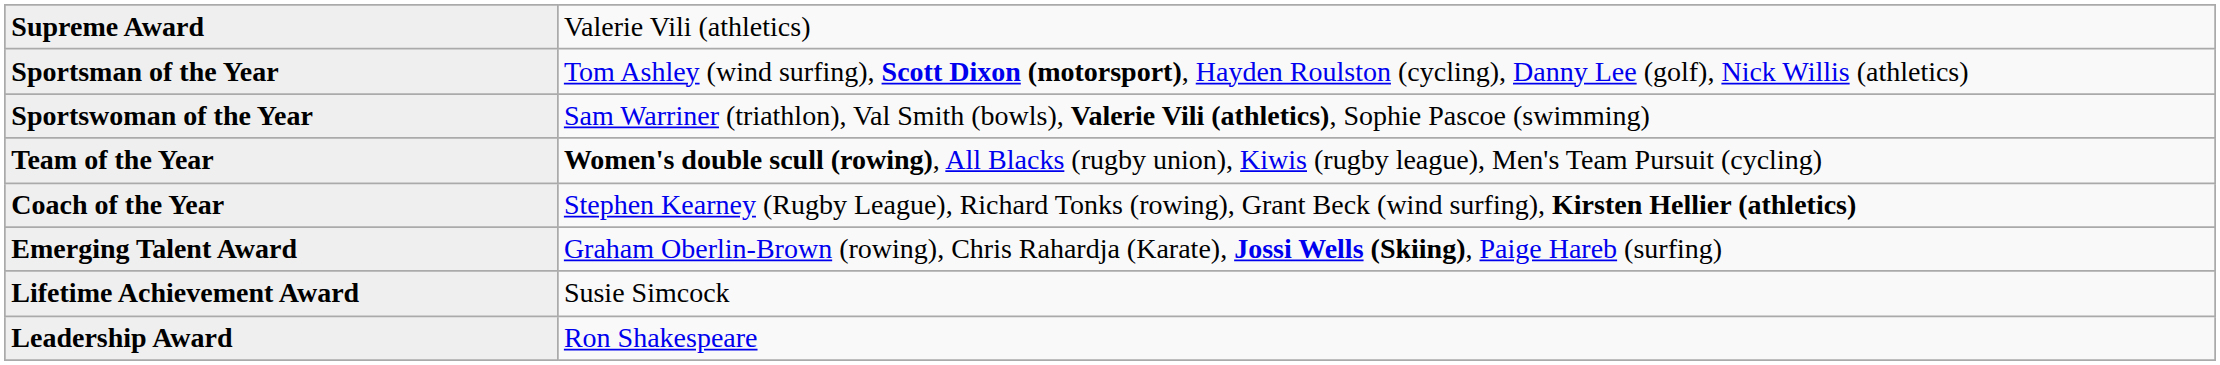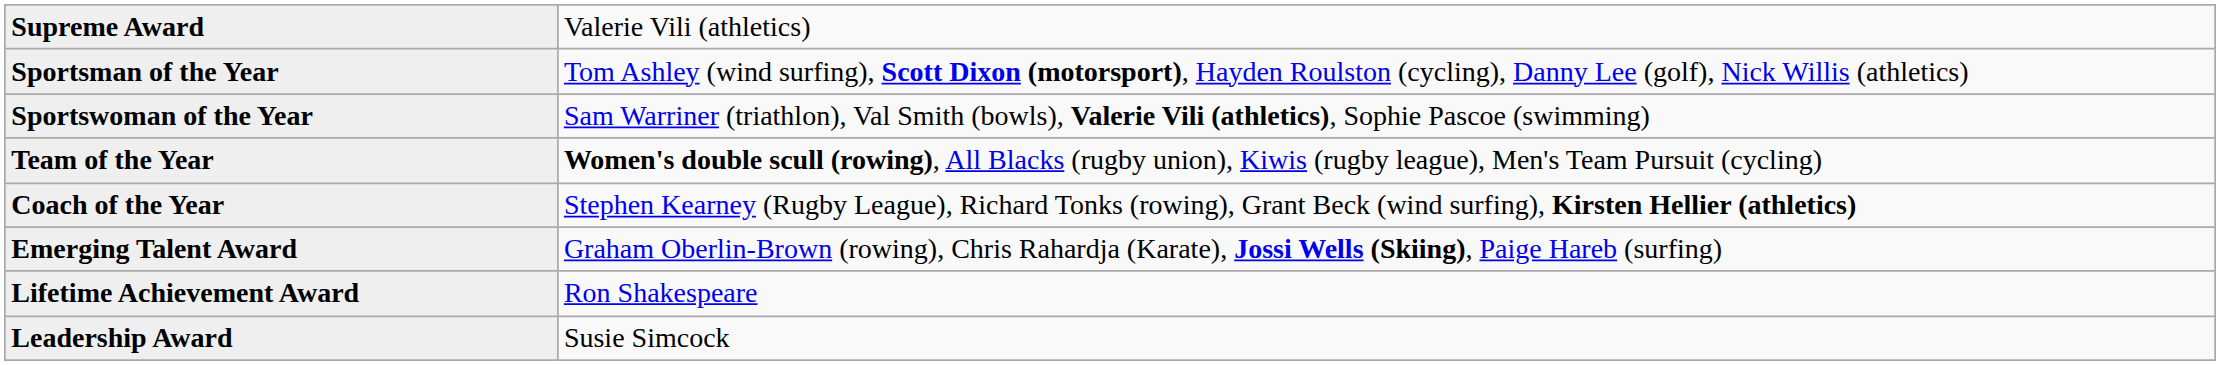Lifetime Achievement Award | column 2: Susie Simcock -> Ron Shakespeare
Leadership Award | column 2: Ron Shakespeare -> Susie Simcock
